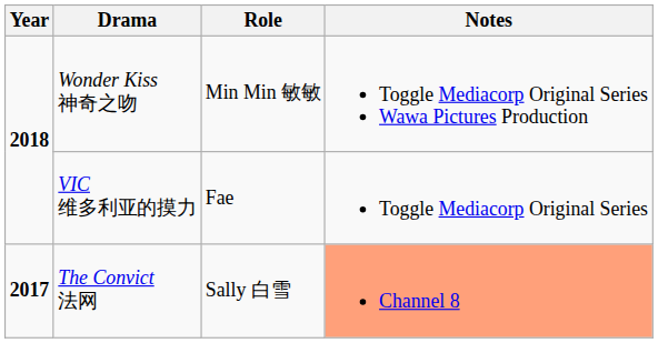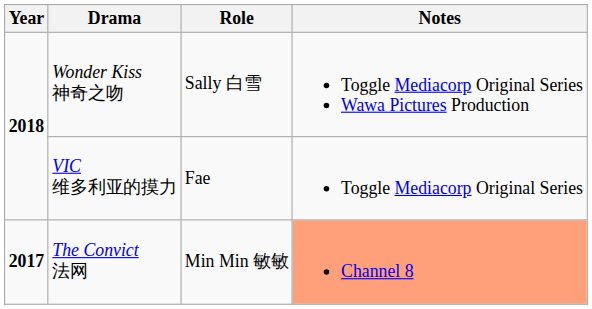Wonder Kiss 神奇之吻 | Role: Min Min 敏敏 -> Sally 白雪
The Convict 法网 | Role: Sally 白雪 -> Min Min 敏敏
